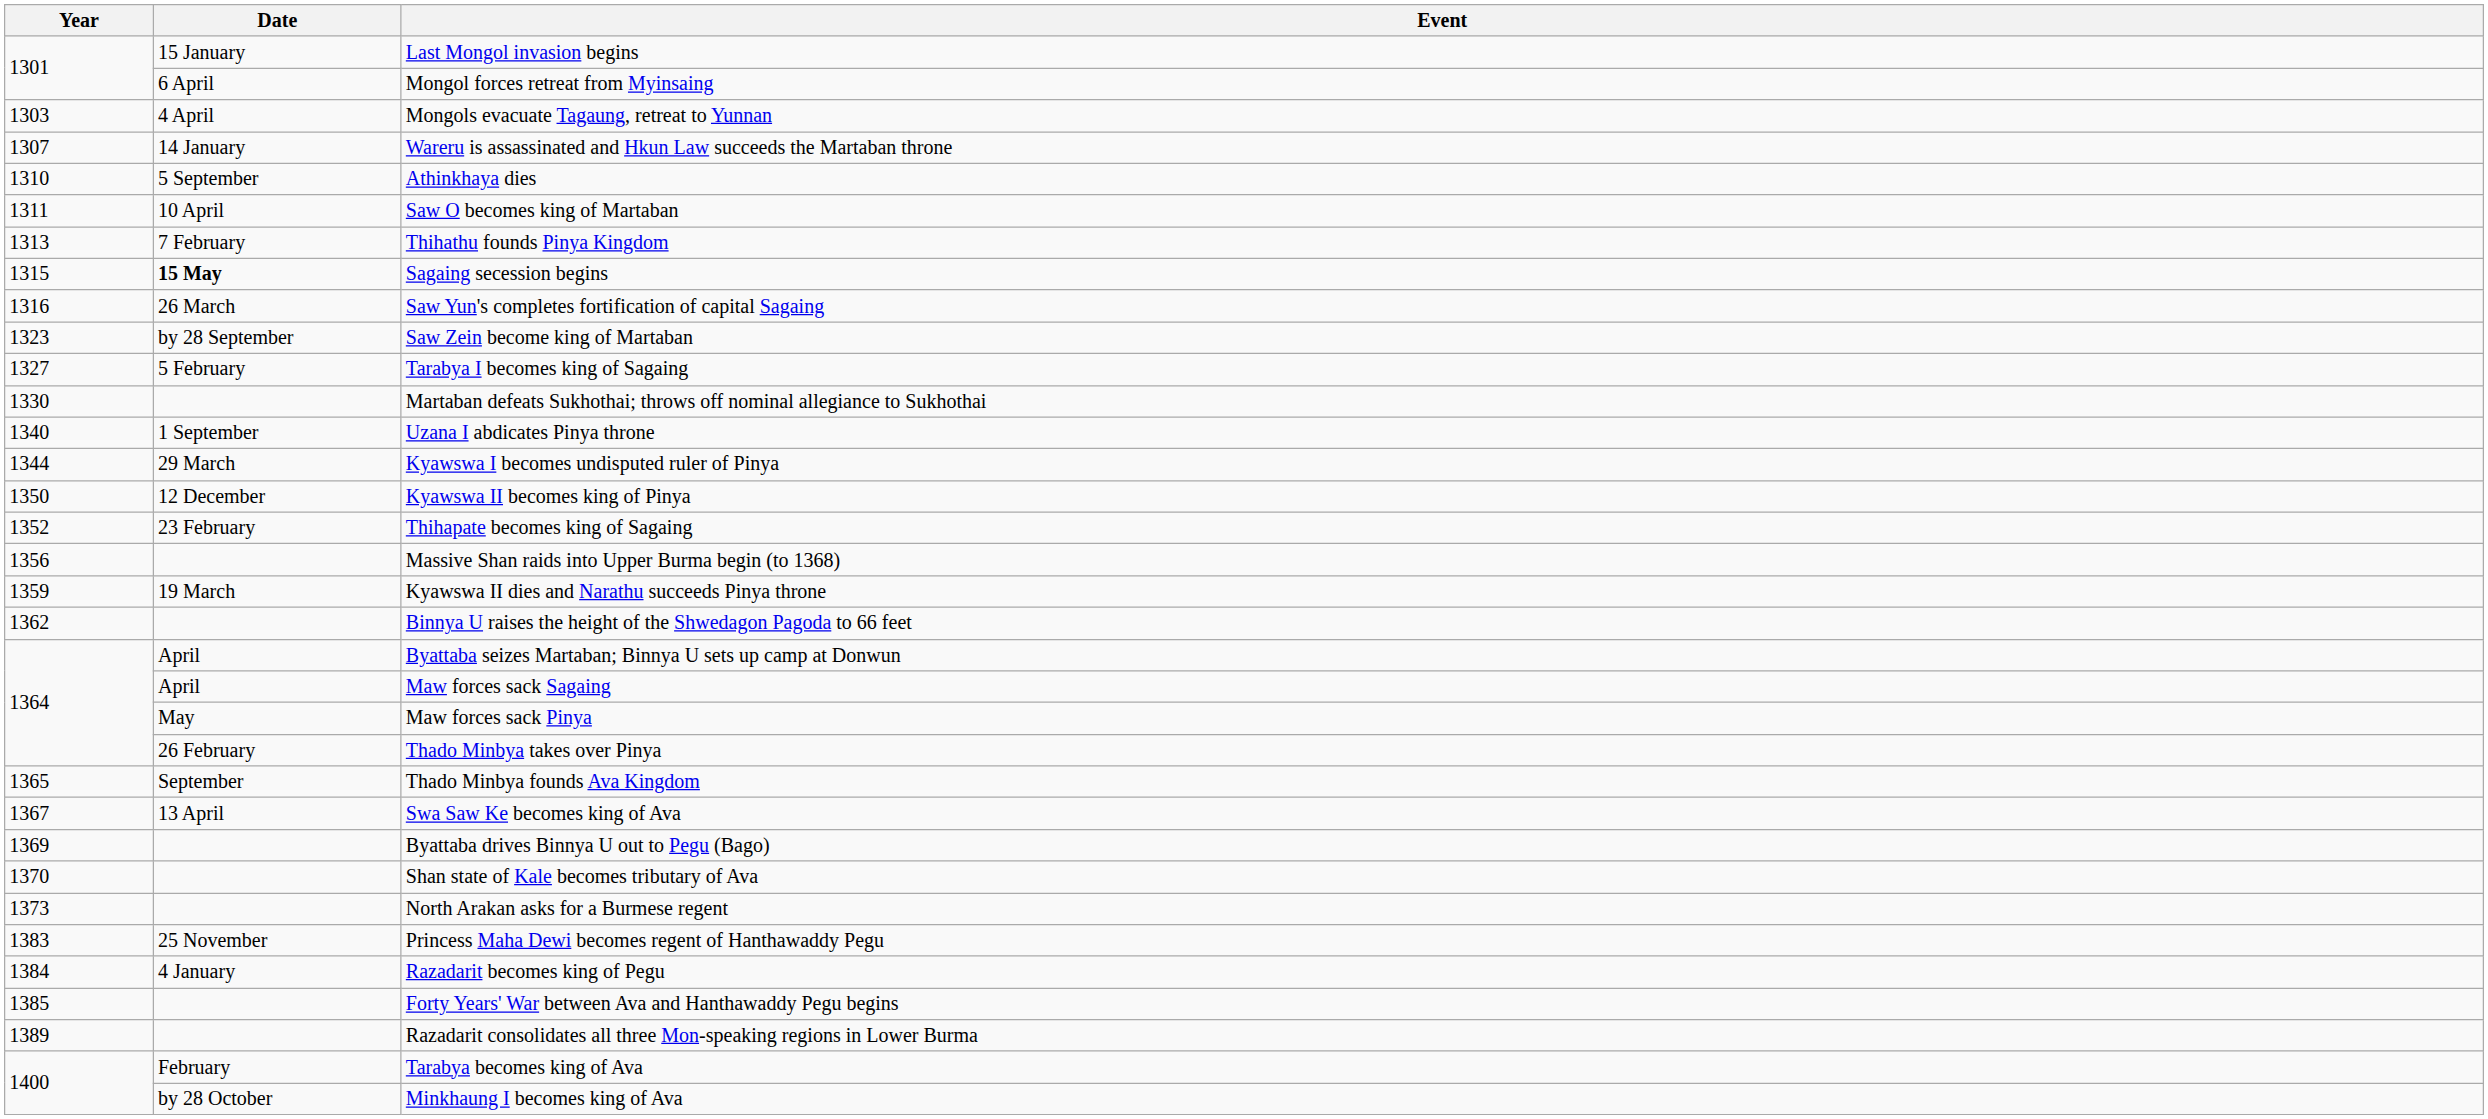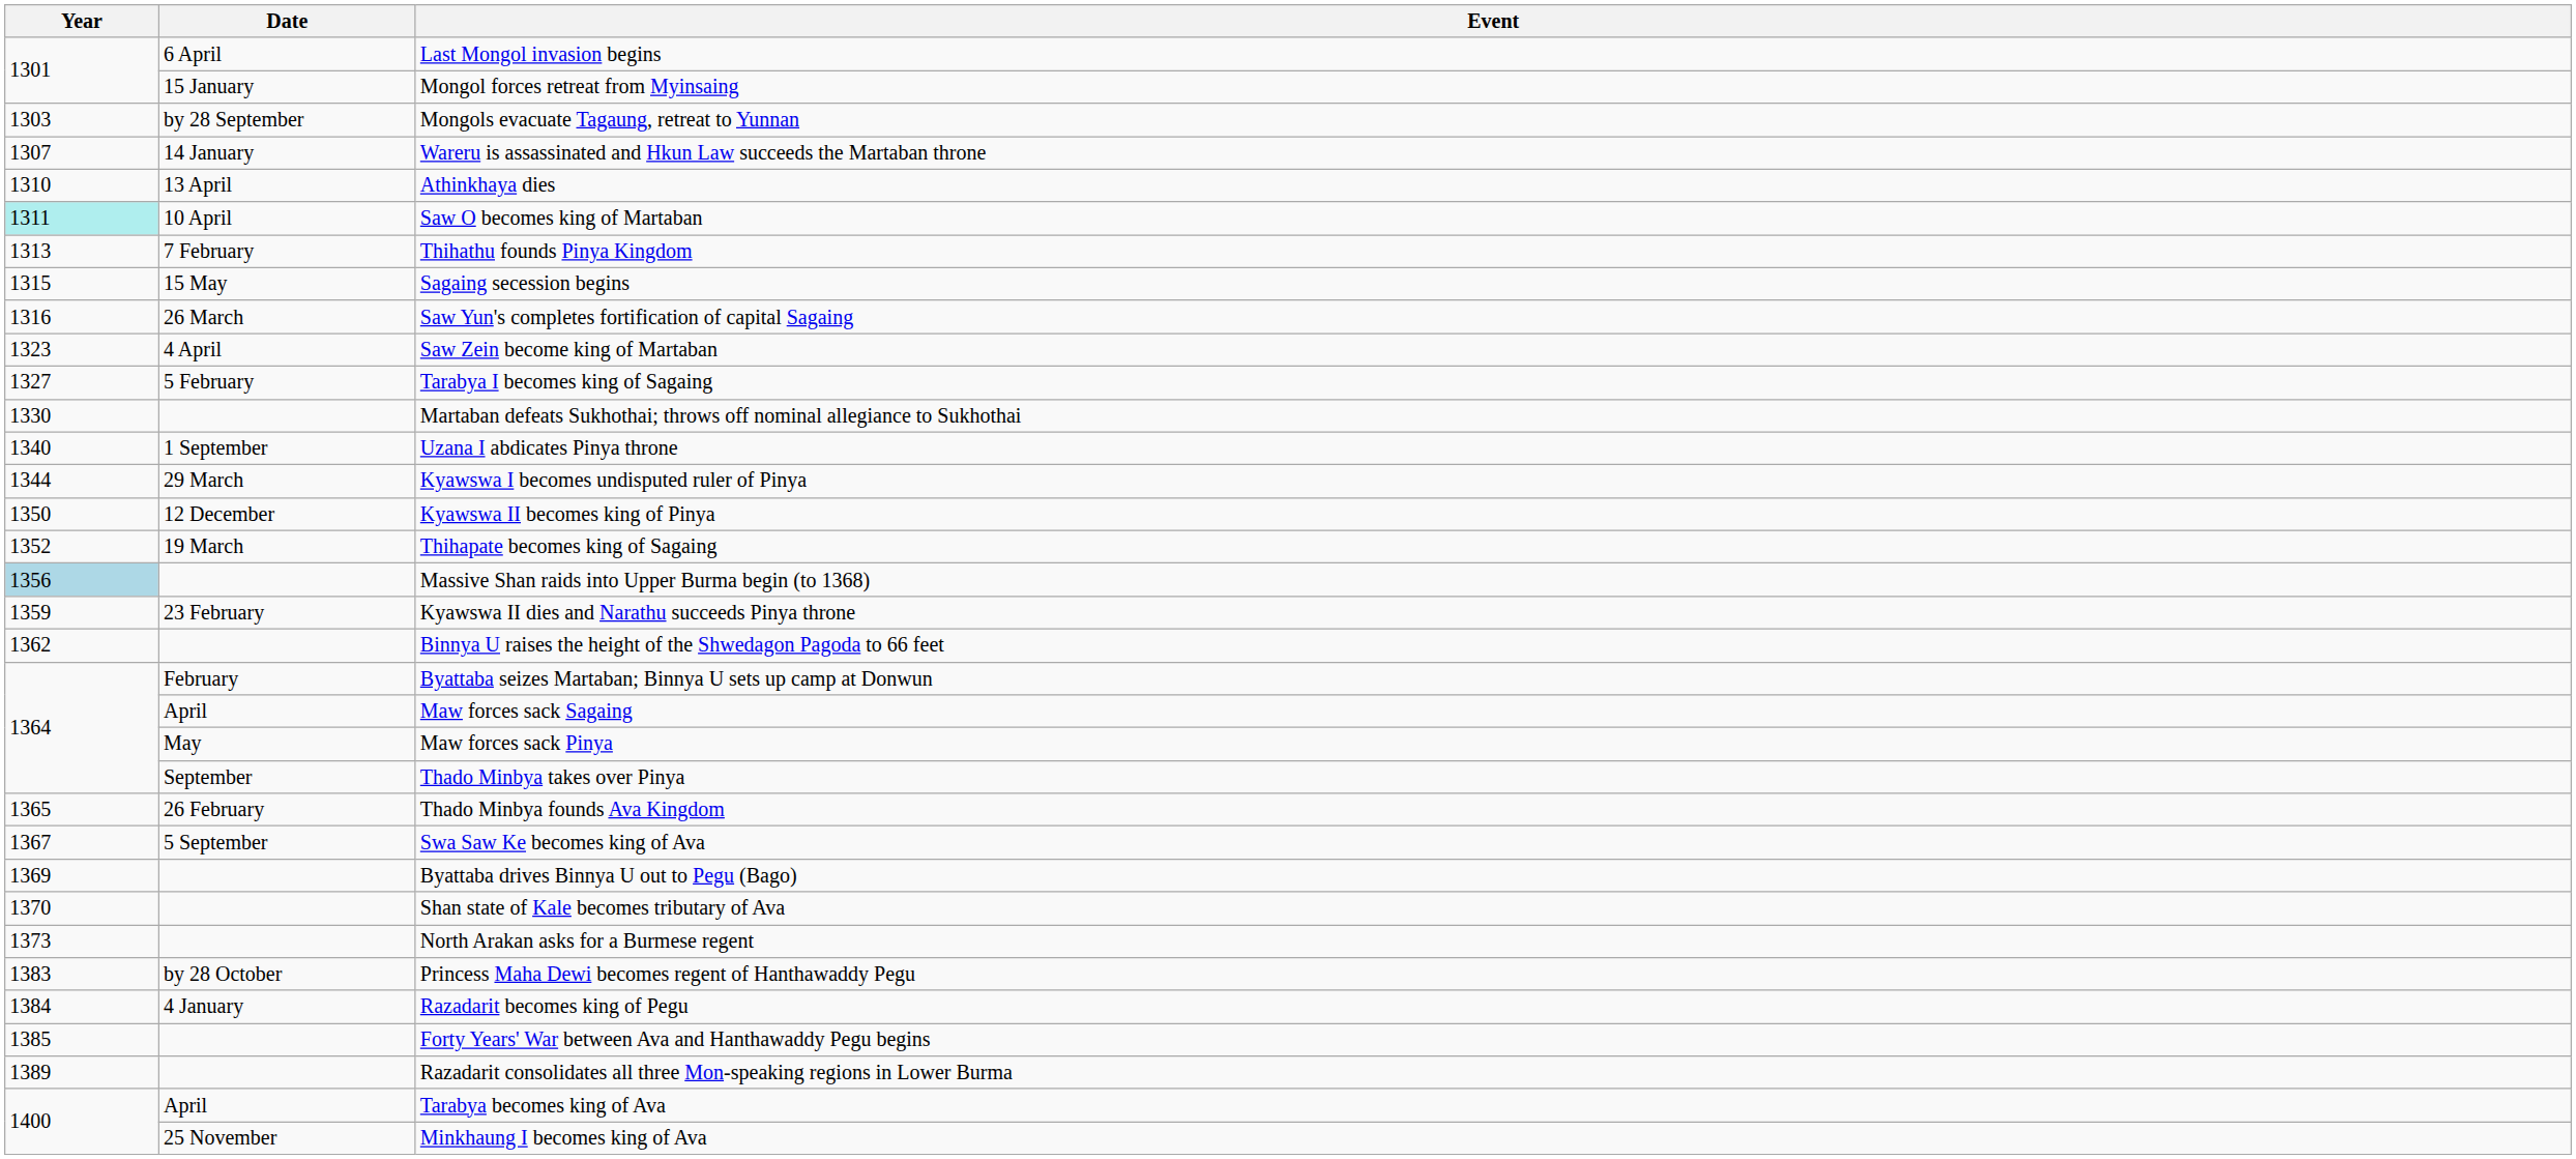Last Mongol invasion begins | Date: 15 January -> 6 April
Mongol forces retreat from Myinsaing | Date: 6 April -> 15 January
Mongols evacuate Tagaung, retreat to Yunnan | Date: 4 April -> by 28 September
Athinkhaya dies | Date: 5 September -> 13 April
Saw O becomes king of Martaban | Year: no background -> paleturquoise background
Sagaing secession begins | Date: bold -> normal
Saw Zein become king of Martaban | Date: by 28 September -> 4 April
Thihapate becomes king of Sagaing | Date: 23 February -> 19 March
Massive Shan raids into Upper Burma begin (to 1368) | Year: no background -> lightblue background
Kyawswa II dies and Narathu succeeds Pinya throne | Date: 19 March -> 23 February
Byattaba seizes Martaban; Binnya U sets up camp at Donwun | Date: April -> February
Thado Minbya takes over Pinya | Date: 26 February -> September
Thado Minbya founds Ava Kingdom | Date: September -> 26 February
Swa Saw Ke becomes king of Ava | Date: 13 April -> 5 September
Princess Maha Dewi becomes regent of Hanthawaddy Pegu | Date: 25 November -> by 28 October
Tarabya becomes king of Ava | Date: February -> April
Minkhaung I becomes king of Ava | Date: by 28 October -> 25 November
